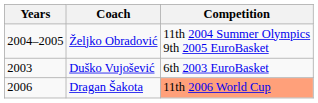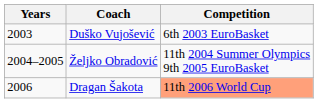rows swapped: Duško Vujošević <-> Željko Obradović
